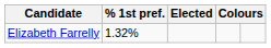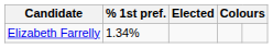Elizabeth Farrelly | % 1st pref.: 1.32% -> 1.34%
